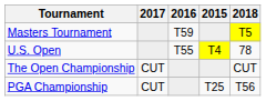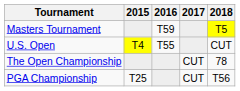columns swapped: 2015 <-> 2017
U.S. Open | 2018: 78 -> CUT
The Open Championship | 2018: CUT -> 78
